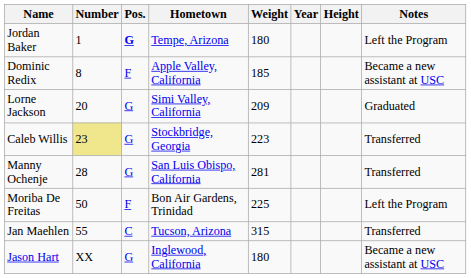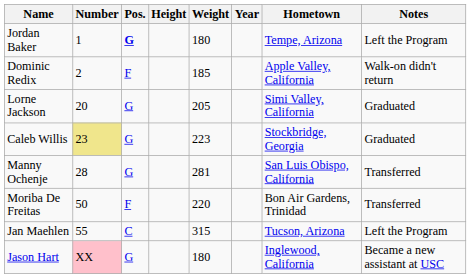columns swapped: Height <-> Hometown
Dominic Redix | Number: 8 -> 2
Dominic Redix | Notes: Became a new assistant at USC -> Walk-on didn't return
Lorne Jackson | Weight: 209 -> 205
Caleb Willis | Notes: Transferred -> Graduated
Moriba De Freitas | Weight: 225 -> 220
Moriba De Freitas | Notes: Left the Program -> Transferred
Jan Maehlen | Notes: Transferred -> Left the Program
Jason Hart | Number: no background -> pink background
